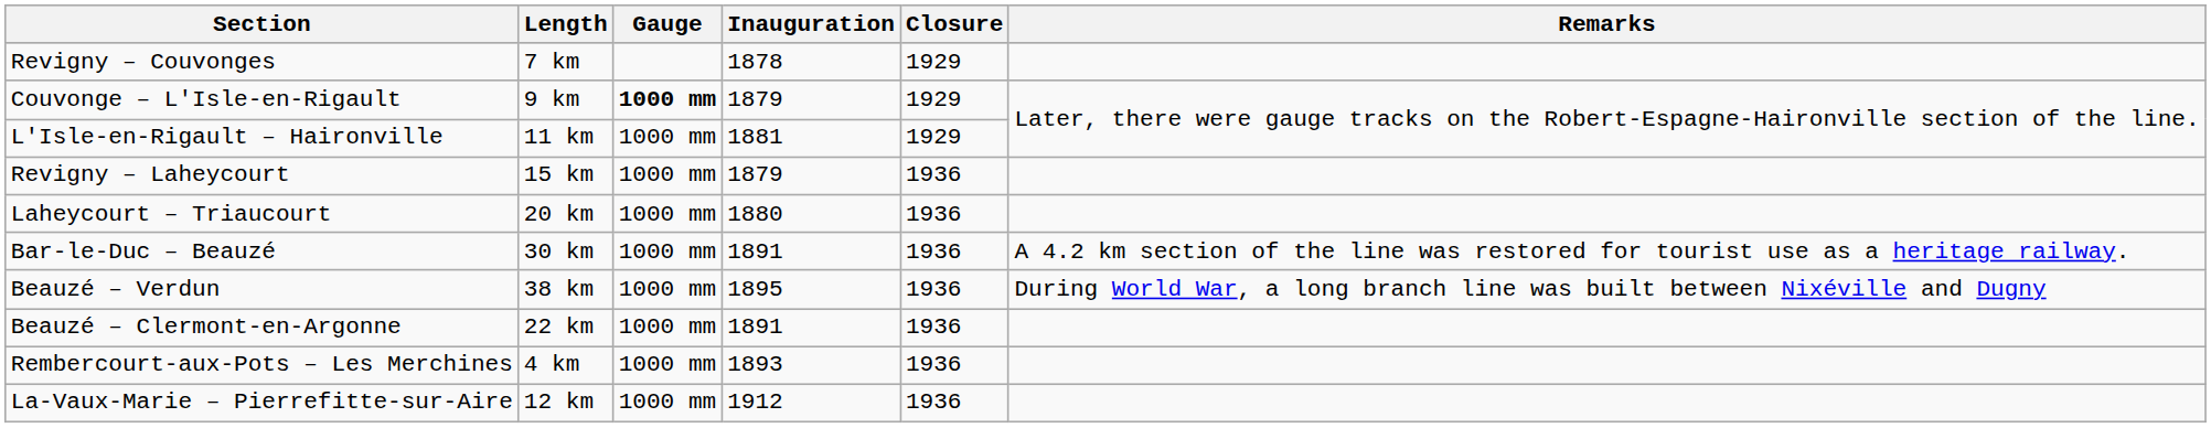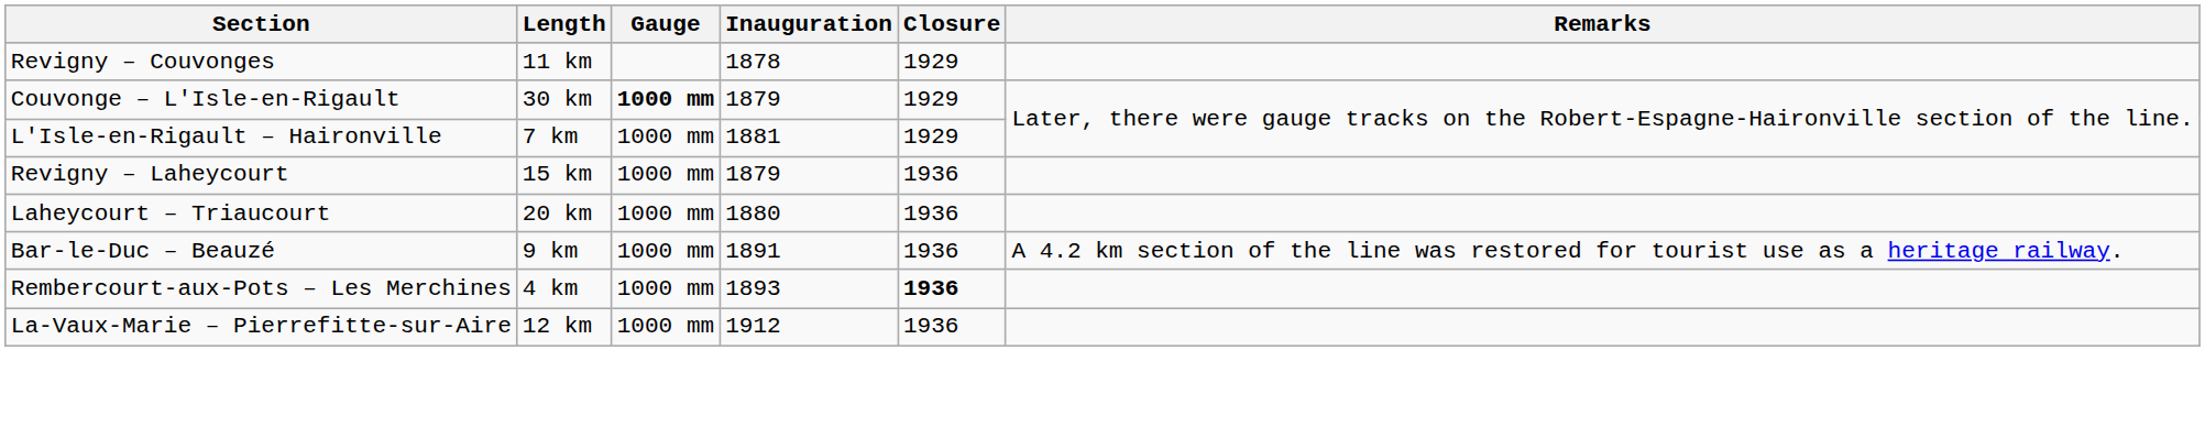Revigny – Couvonges | Length: 7 km -> 11 km
Couvonge – L'Isle-en-Rigault | Length: 9 km -> 30 km
L'Isle-en-Rigault – Haironville | Length: 11 km -> 7 km
Bar-le-Duc – Beauzé | Length: 30 km -> 9 km
- row: Beauzé – Verdun | 38 km | 1000 mm | 1895 | 1936 | During World War, a long branch line was built between Nixéville and Dugny
- row: Beauzé – Clermont-en-Argonne | 22 km | 1000 mm | 1891 | 1936
Rembercourt-aux-Pots – Les Merchines | Closure: normal -> bold
